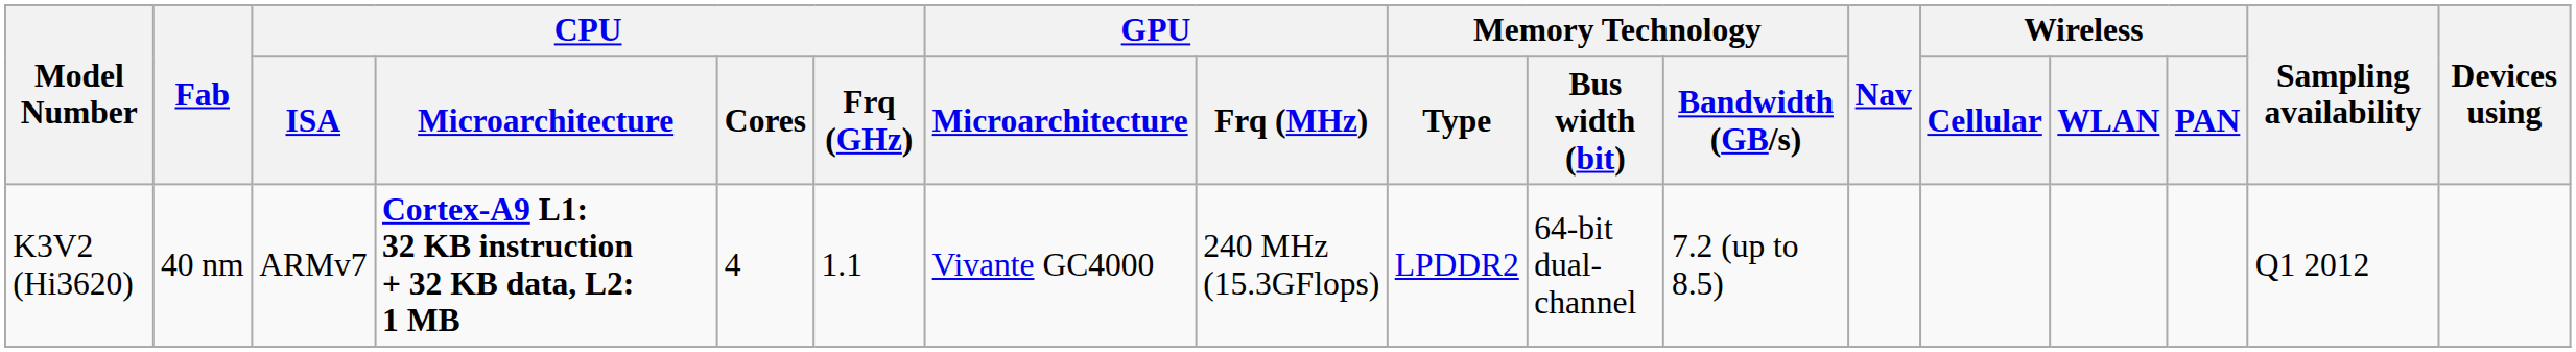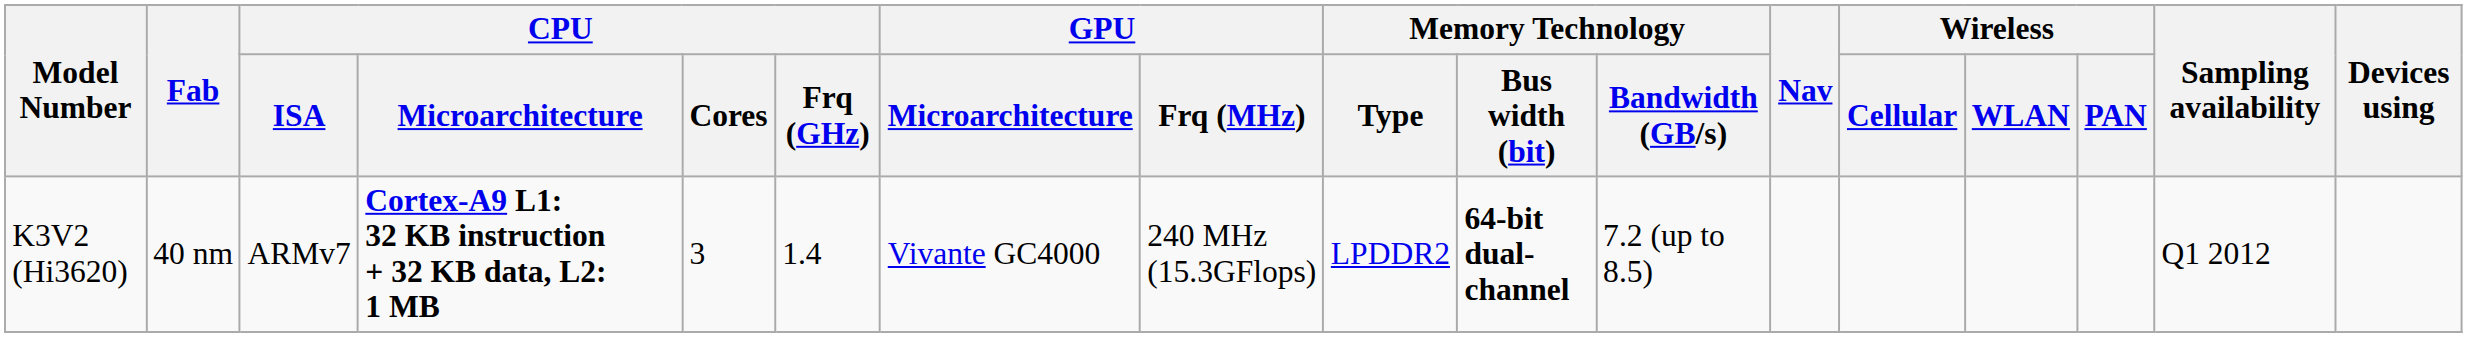K3V2 (Hi3620) | CPU / Cores: 4 -> 3
K3V2 (Hi3620) | CPU / Frq (GHz): 1.1 -> 1.4
K3V2 (Hi3620) | Memory Technology / Bus width (bit): normal -> bold
